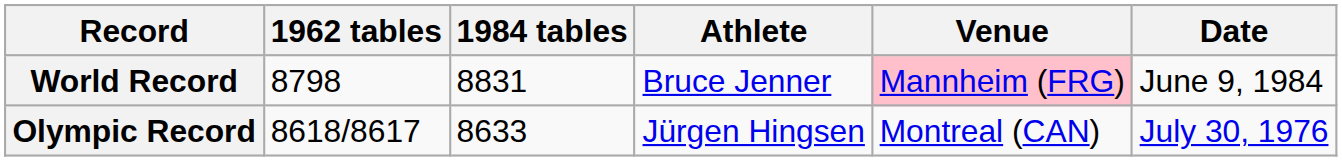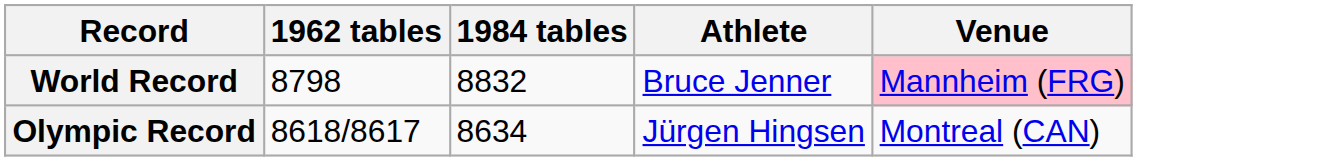- column: Date | June 9, 1984 | July 30, 1976
World Record | 1984 tables: 8831 -> 8832
Olympic Record | 1984 tables: 8633 -> 8634
